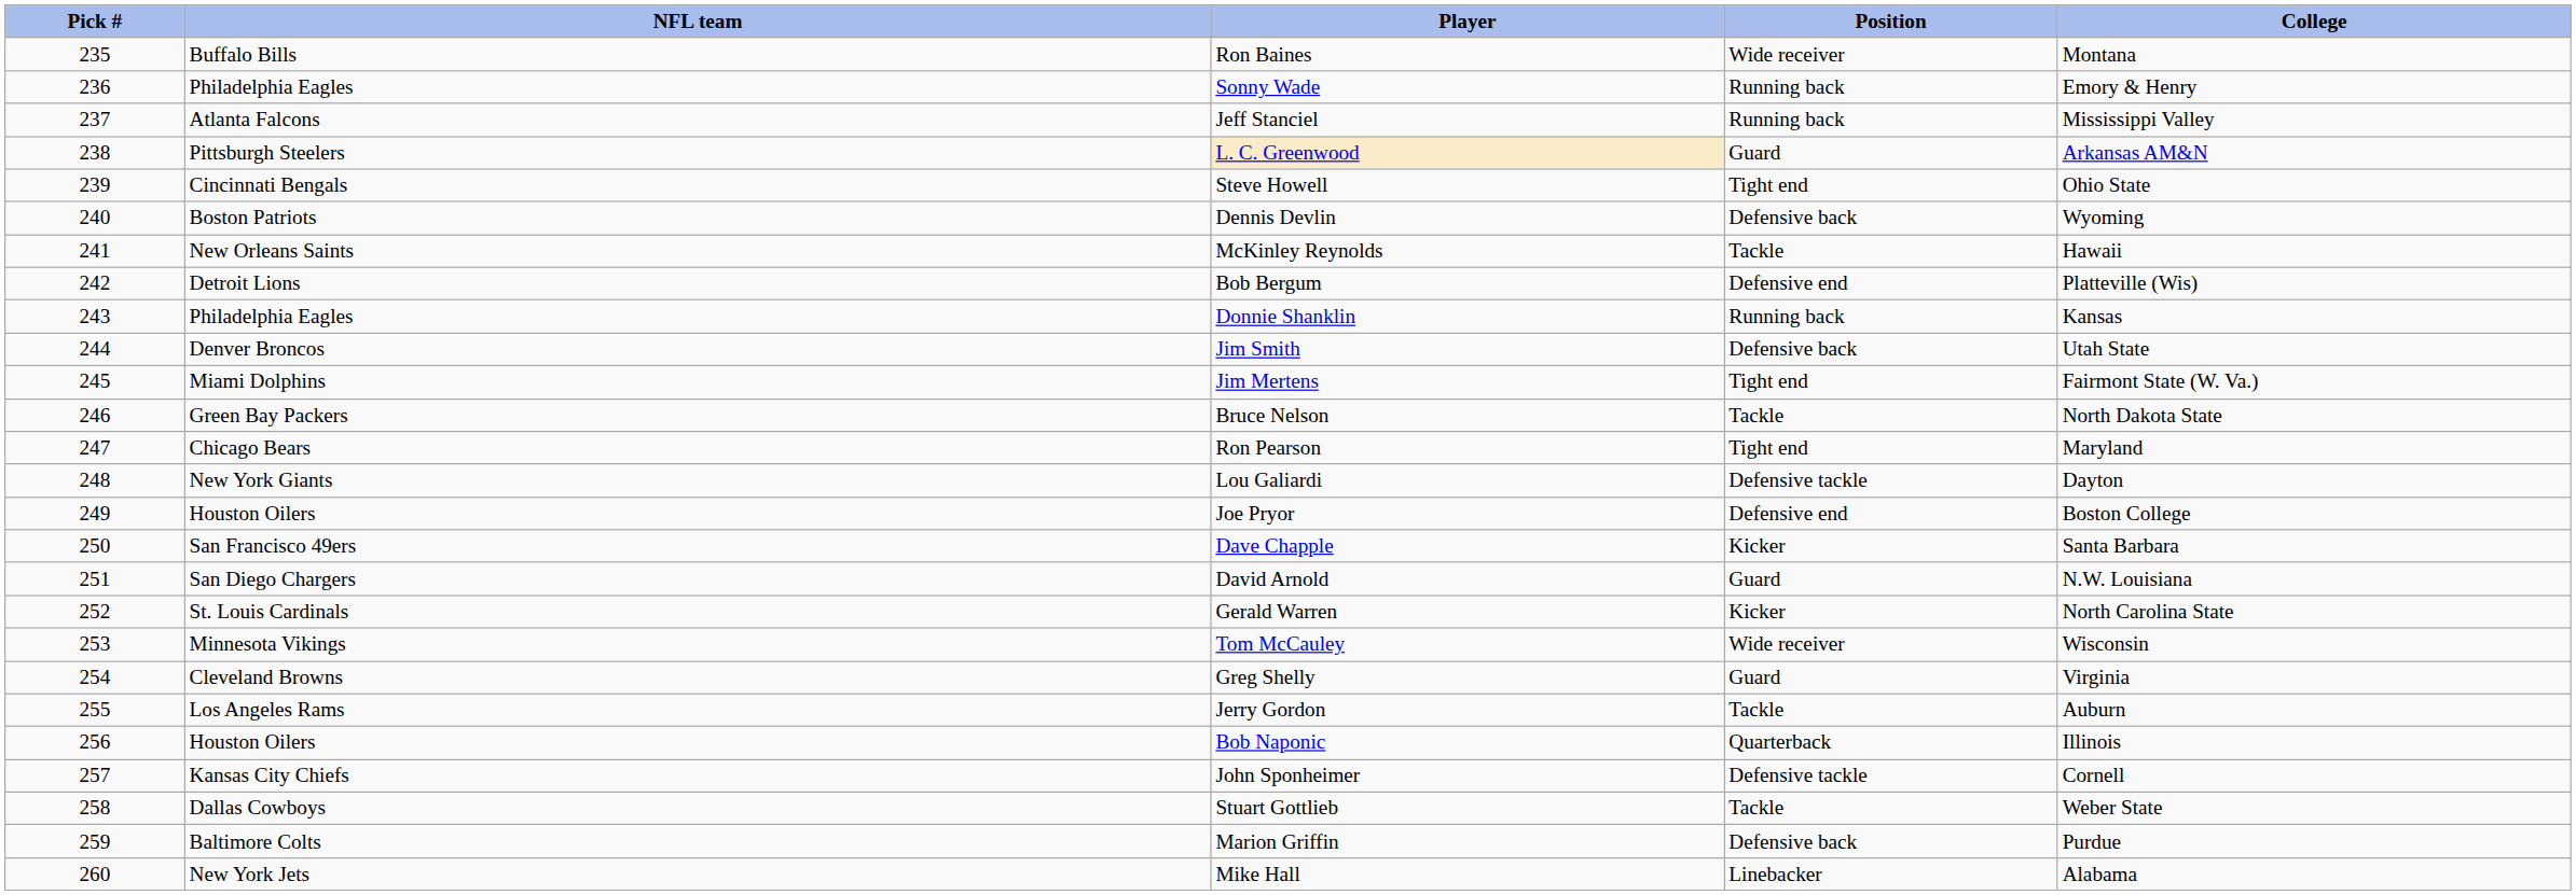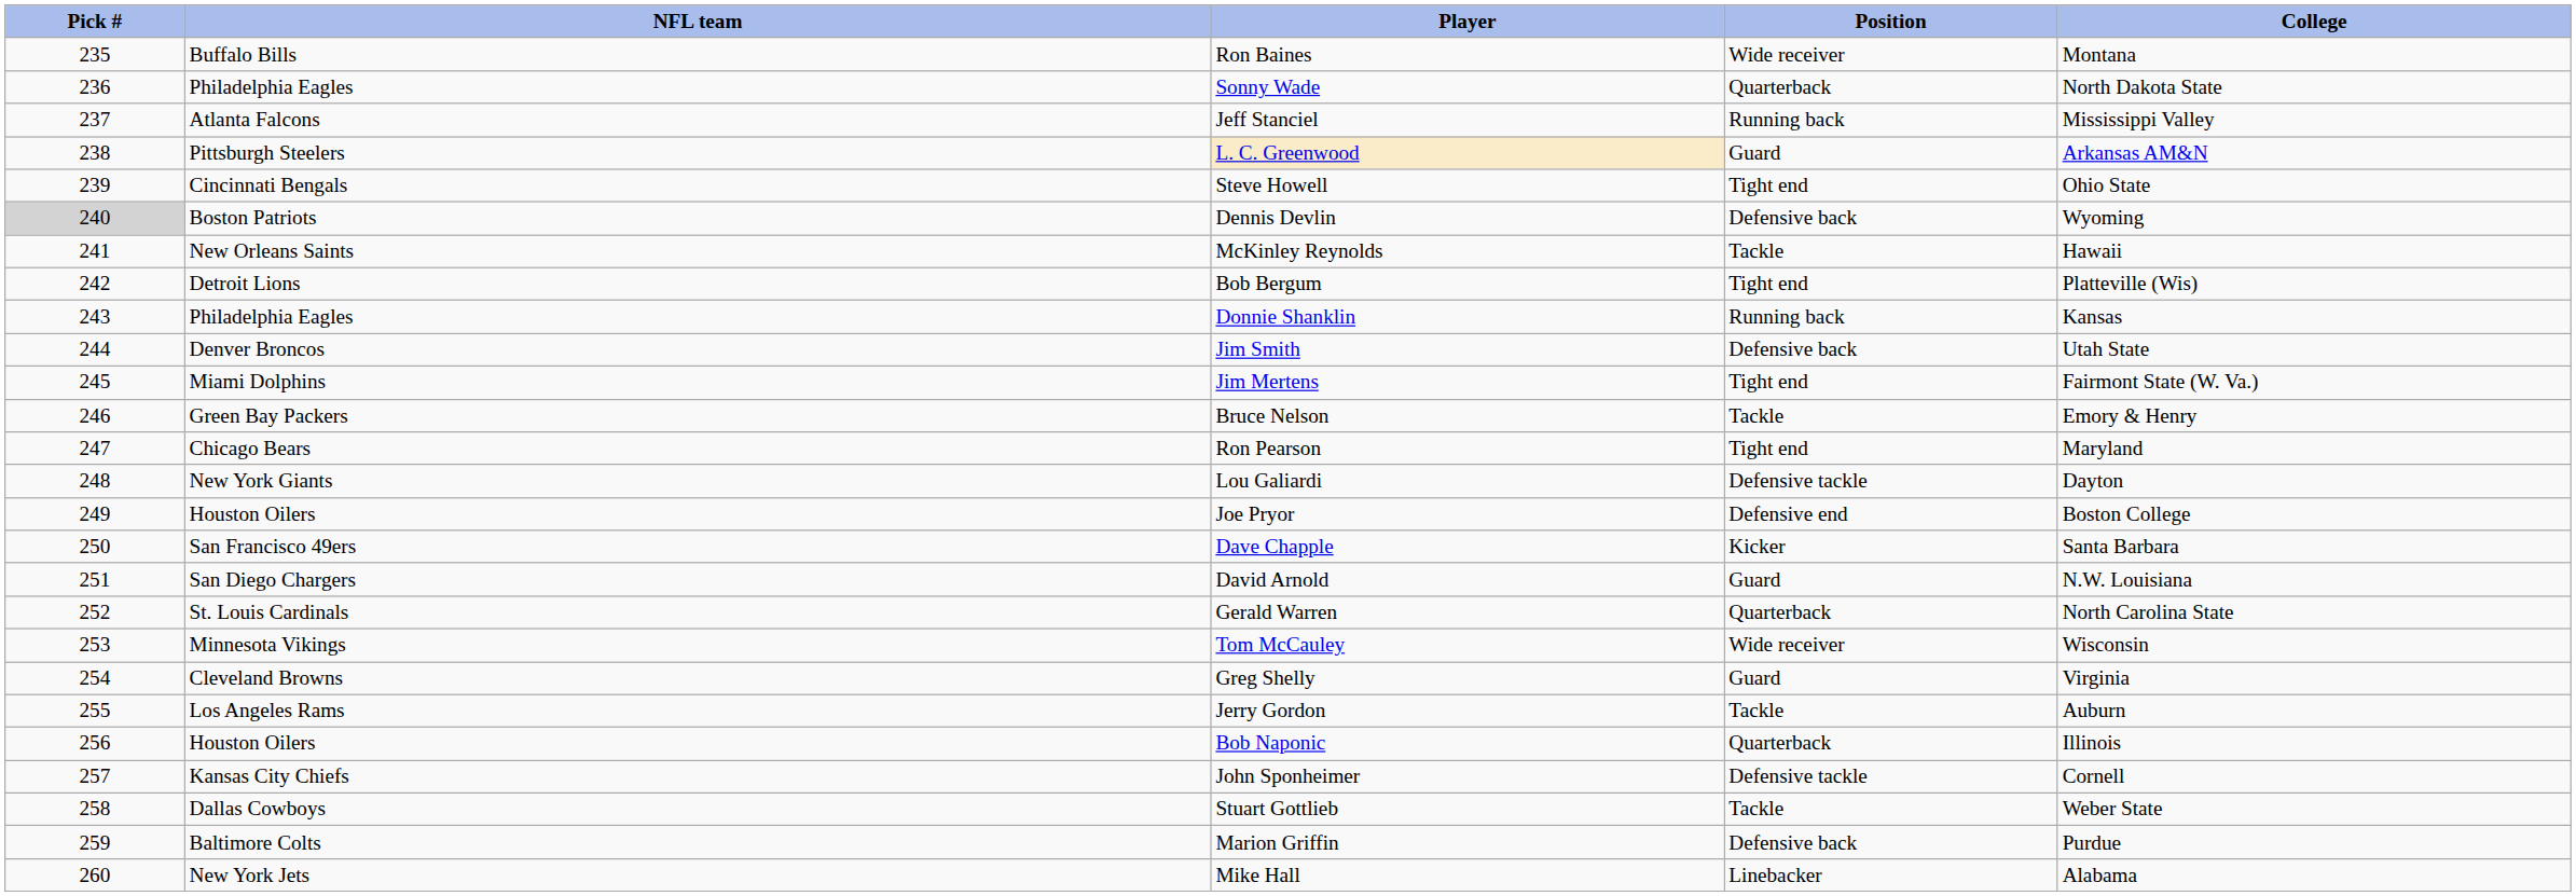Sonny Wade | Position: Running back -> Quarterback
Sonny Wade | College: Emory & Henry -> North Dakota State
Dennis Devlin | Pick #: no background -> lightgrey background
Bob Bergum | Position: Defensive end -> Tight end
Bruce Nelson | College: North Dakota State -> Emory & Henry
Gerald Warren | Position: Kicker -> Quarterback
